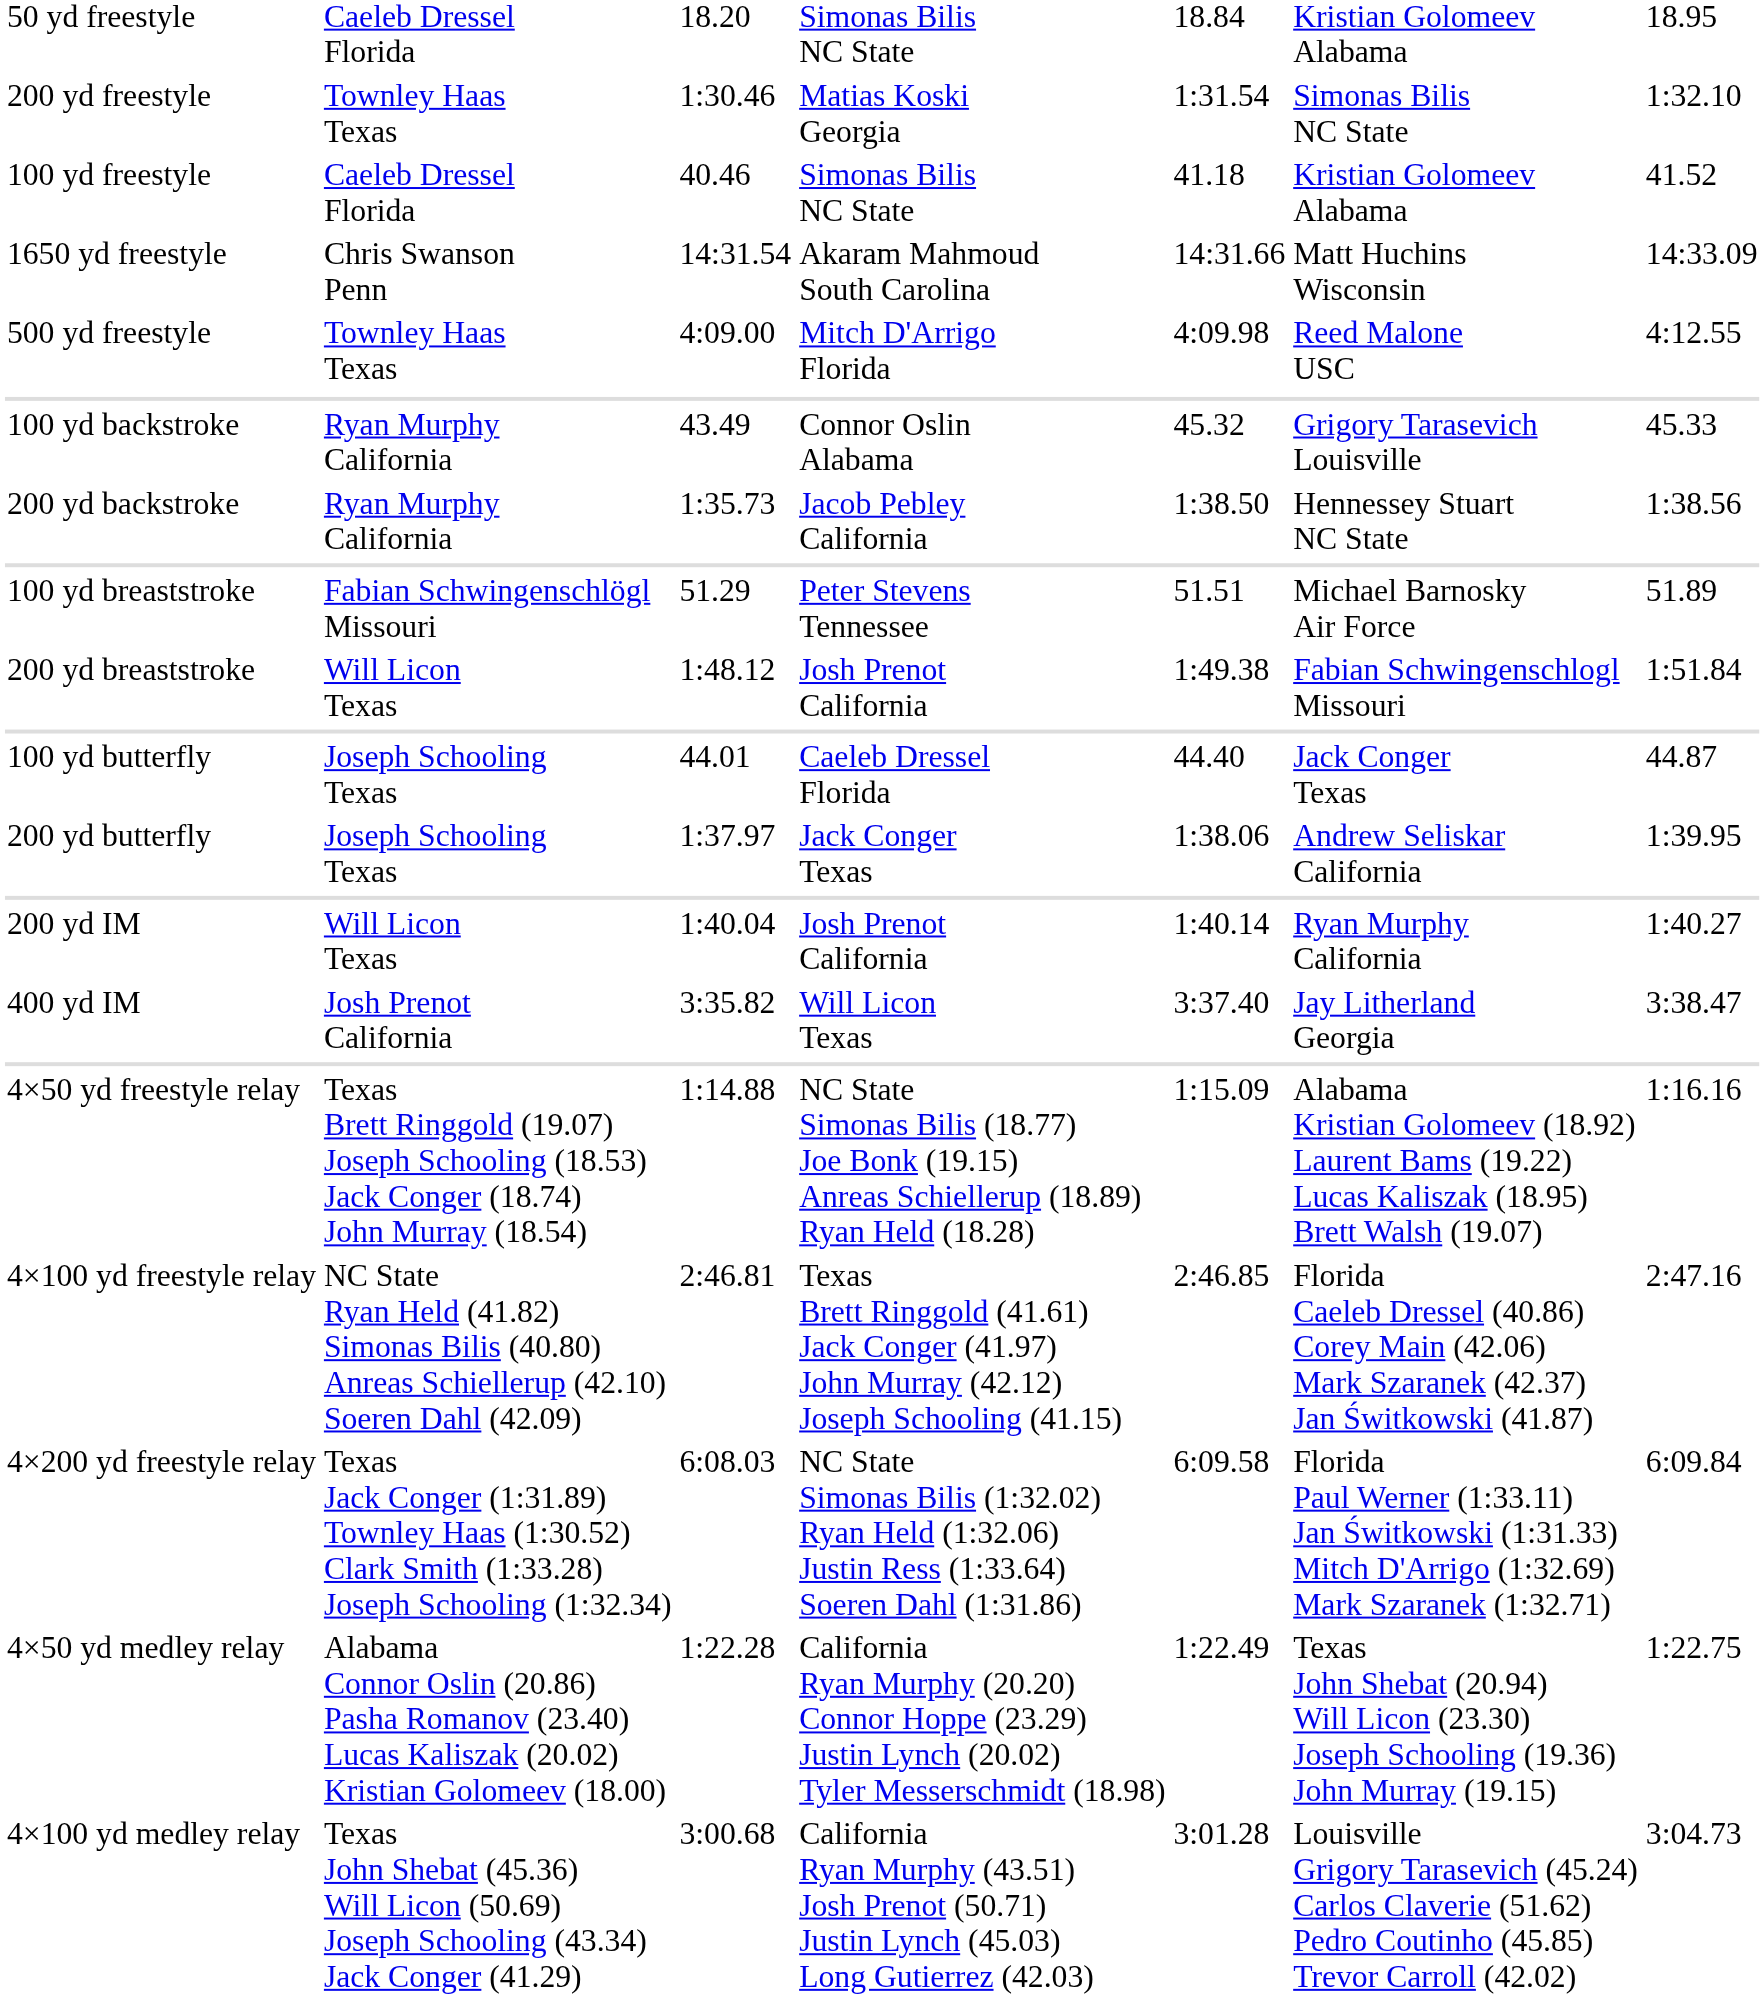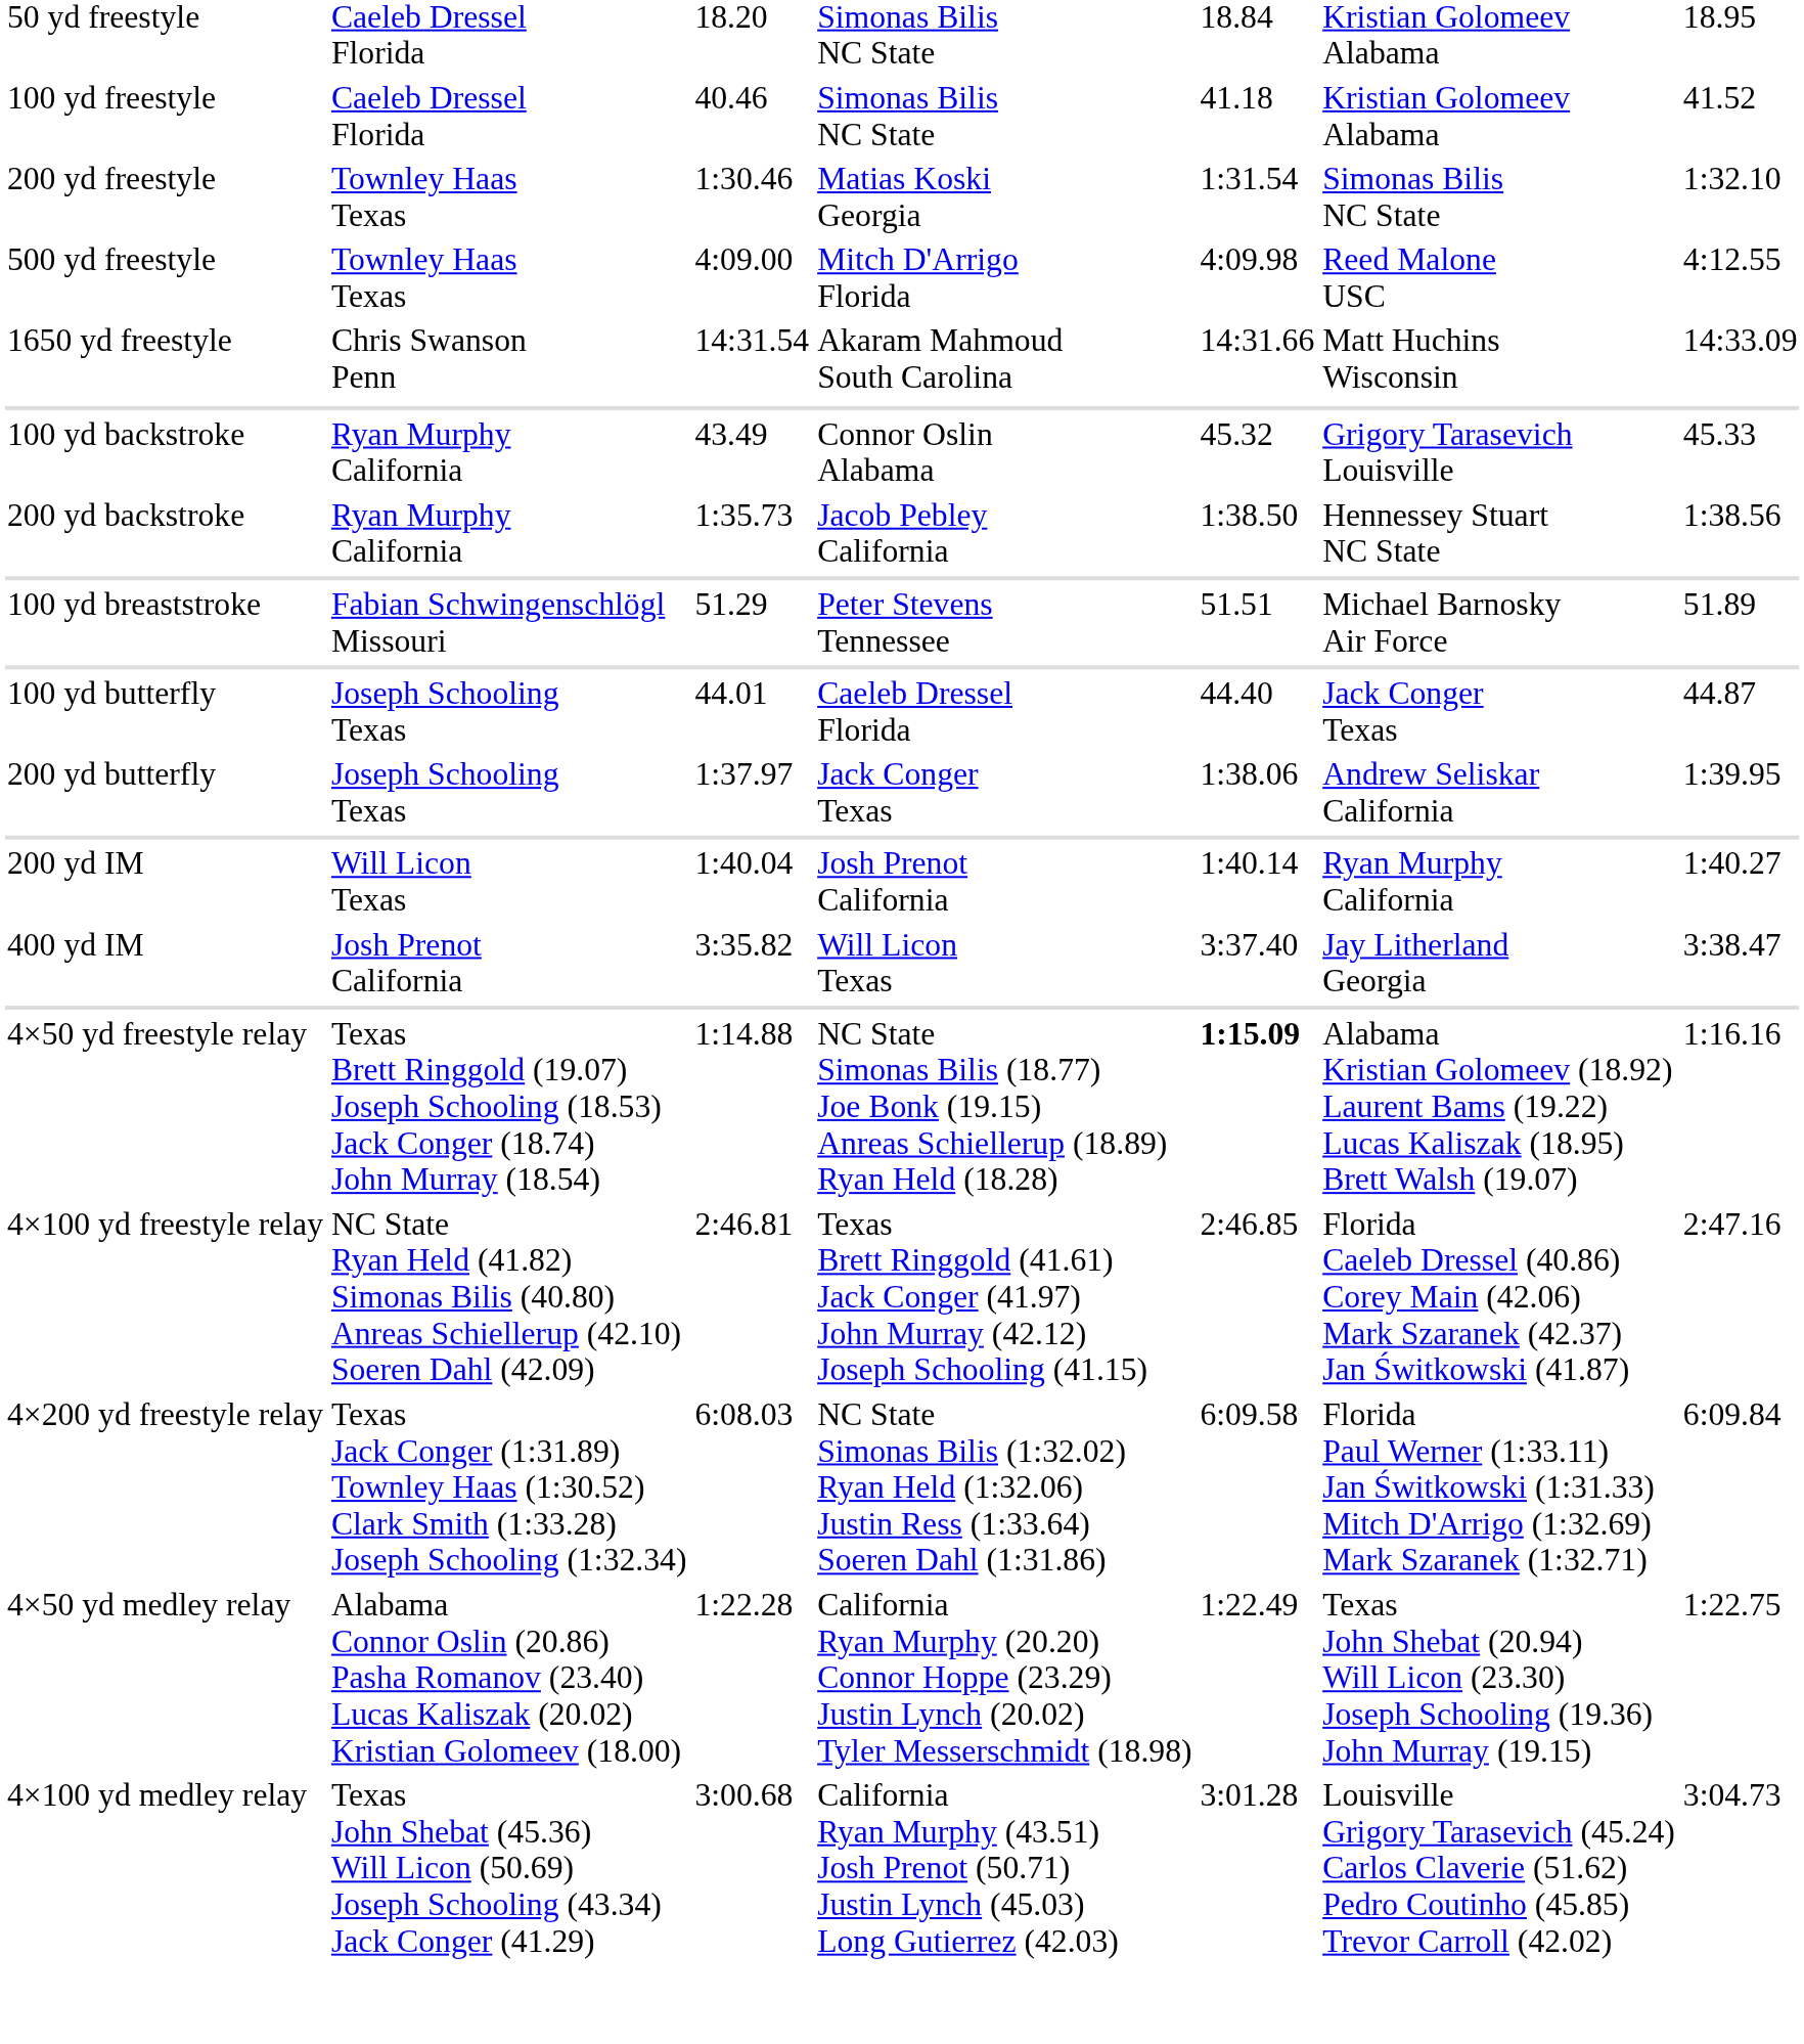rows swapped: 100 yd freestyle <-> 200 yd freestyle
rows swapped: 500 yd freestyle <-> 1650 yd freestyle
- row: 200 yd breaststroke | Will Licon Texas | 1:48.12 | Josh Prenot California | 1:49.38 | Fabian Schwingenschlogl Missouri | 1:51.84
4×50 yd freestyle relay | column 5: normal -> bold
